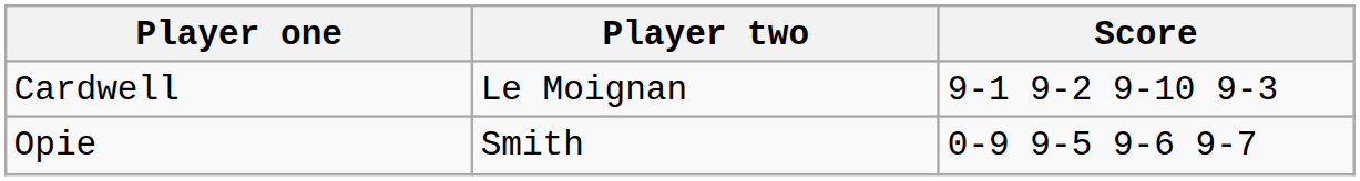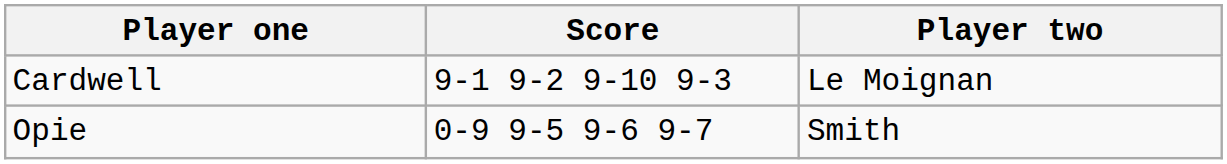columns swapped: Player two <-> Score
